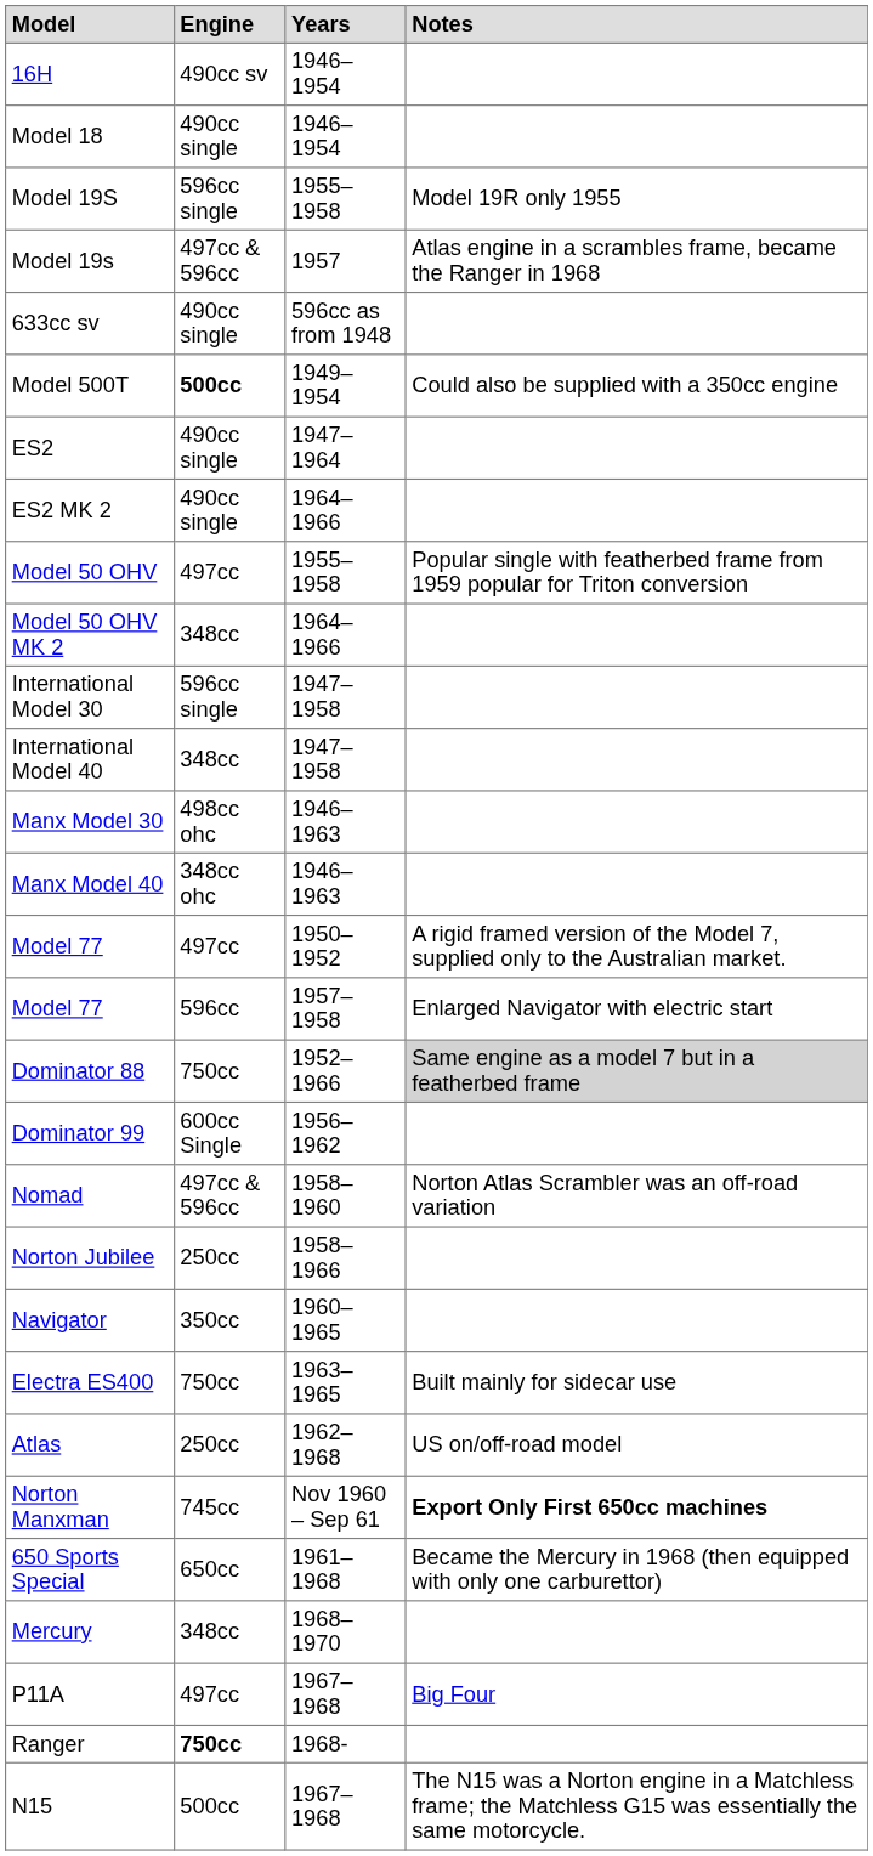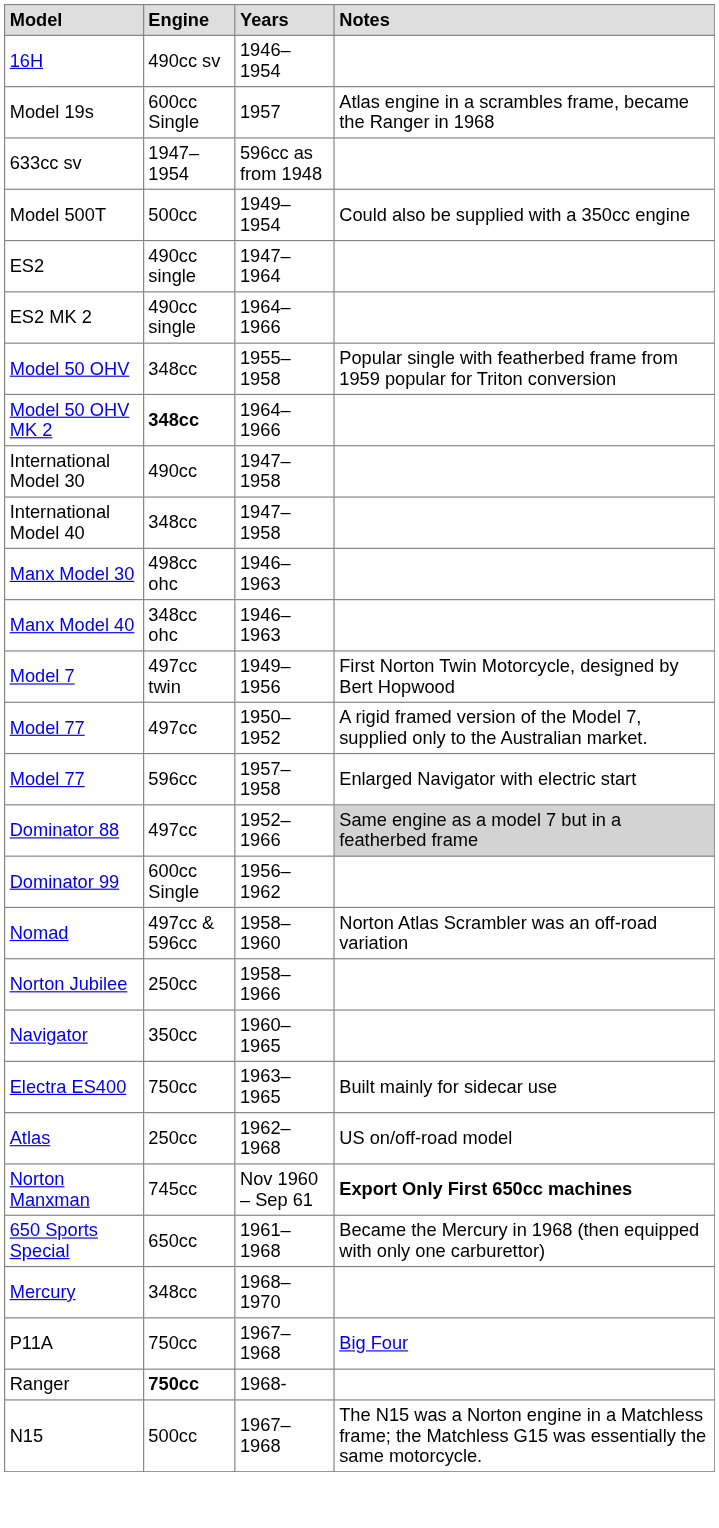- row: Model 18 | 490cc single | 1946–1954
- row: Model 19S | 596cc single | 1955–1958 | Model 19R only 1955
Model 19s | Engine: 497cc & 596cc -> 600cc Single
633cc sv | Engine: 490cc single -> 1947–1954
Model 500T | Engine: bold -> normal
Model 50 OHV | Engine: 497cc -> 348cc
Model 50 OHV MK 2 | Engine: normal -> bold
International Model 30 | Engine: 596cc single -> 490cc
+ row: Model 7 | 497cc twin | 1949–1956 | First Norton Twin Motorcycle, designed by Bert Hopwood
Dominator 88 | Engine: 750cc -> 497cc
P11A | Engine: 497cc -> 750cc
